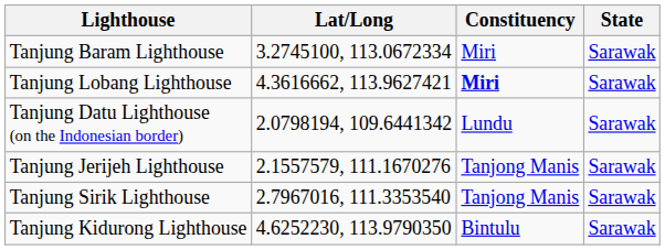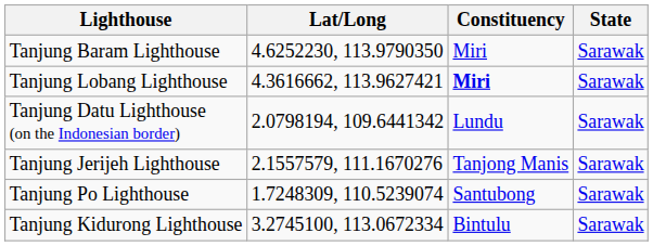Tanjung Baram Lighthouse | Lat/Long: 3.2745100, 113.0672334 -> 4.6252230, 113.9790350
- row: Tanjung Sirik Lighthouse | 2.7967016, 111.3353540 | Tanjong Manis | Sarawak
+ row: Tanjung Po Lighthouse | 1.7248309, 110.5239074 | Santubong | Sarawak
Tanjung Kidurong Lighthouse | Lat/Long: 4.6252230, 113.9790350 -> 3.2745100, 113.0672334
